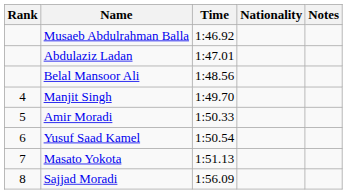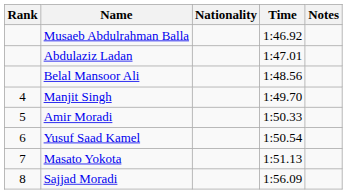columns swapped: Nationality <-> Time
